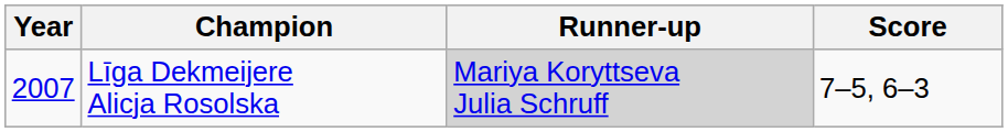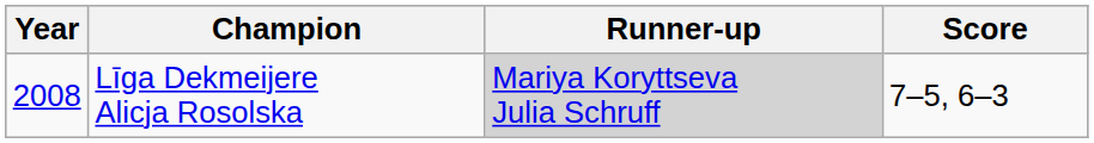Līga Dekmeijere Alicja Rosolska | Year: 2007 -> 2008
